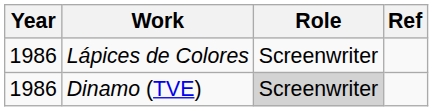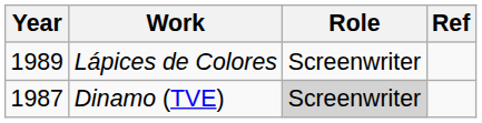Lápices de Colores | Year: 1986 -> 1989
Dinamo (TVE) | Year: 1986 -> 1987
